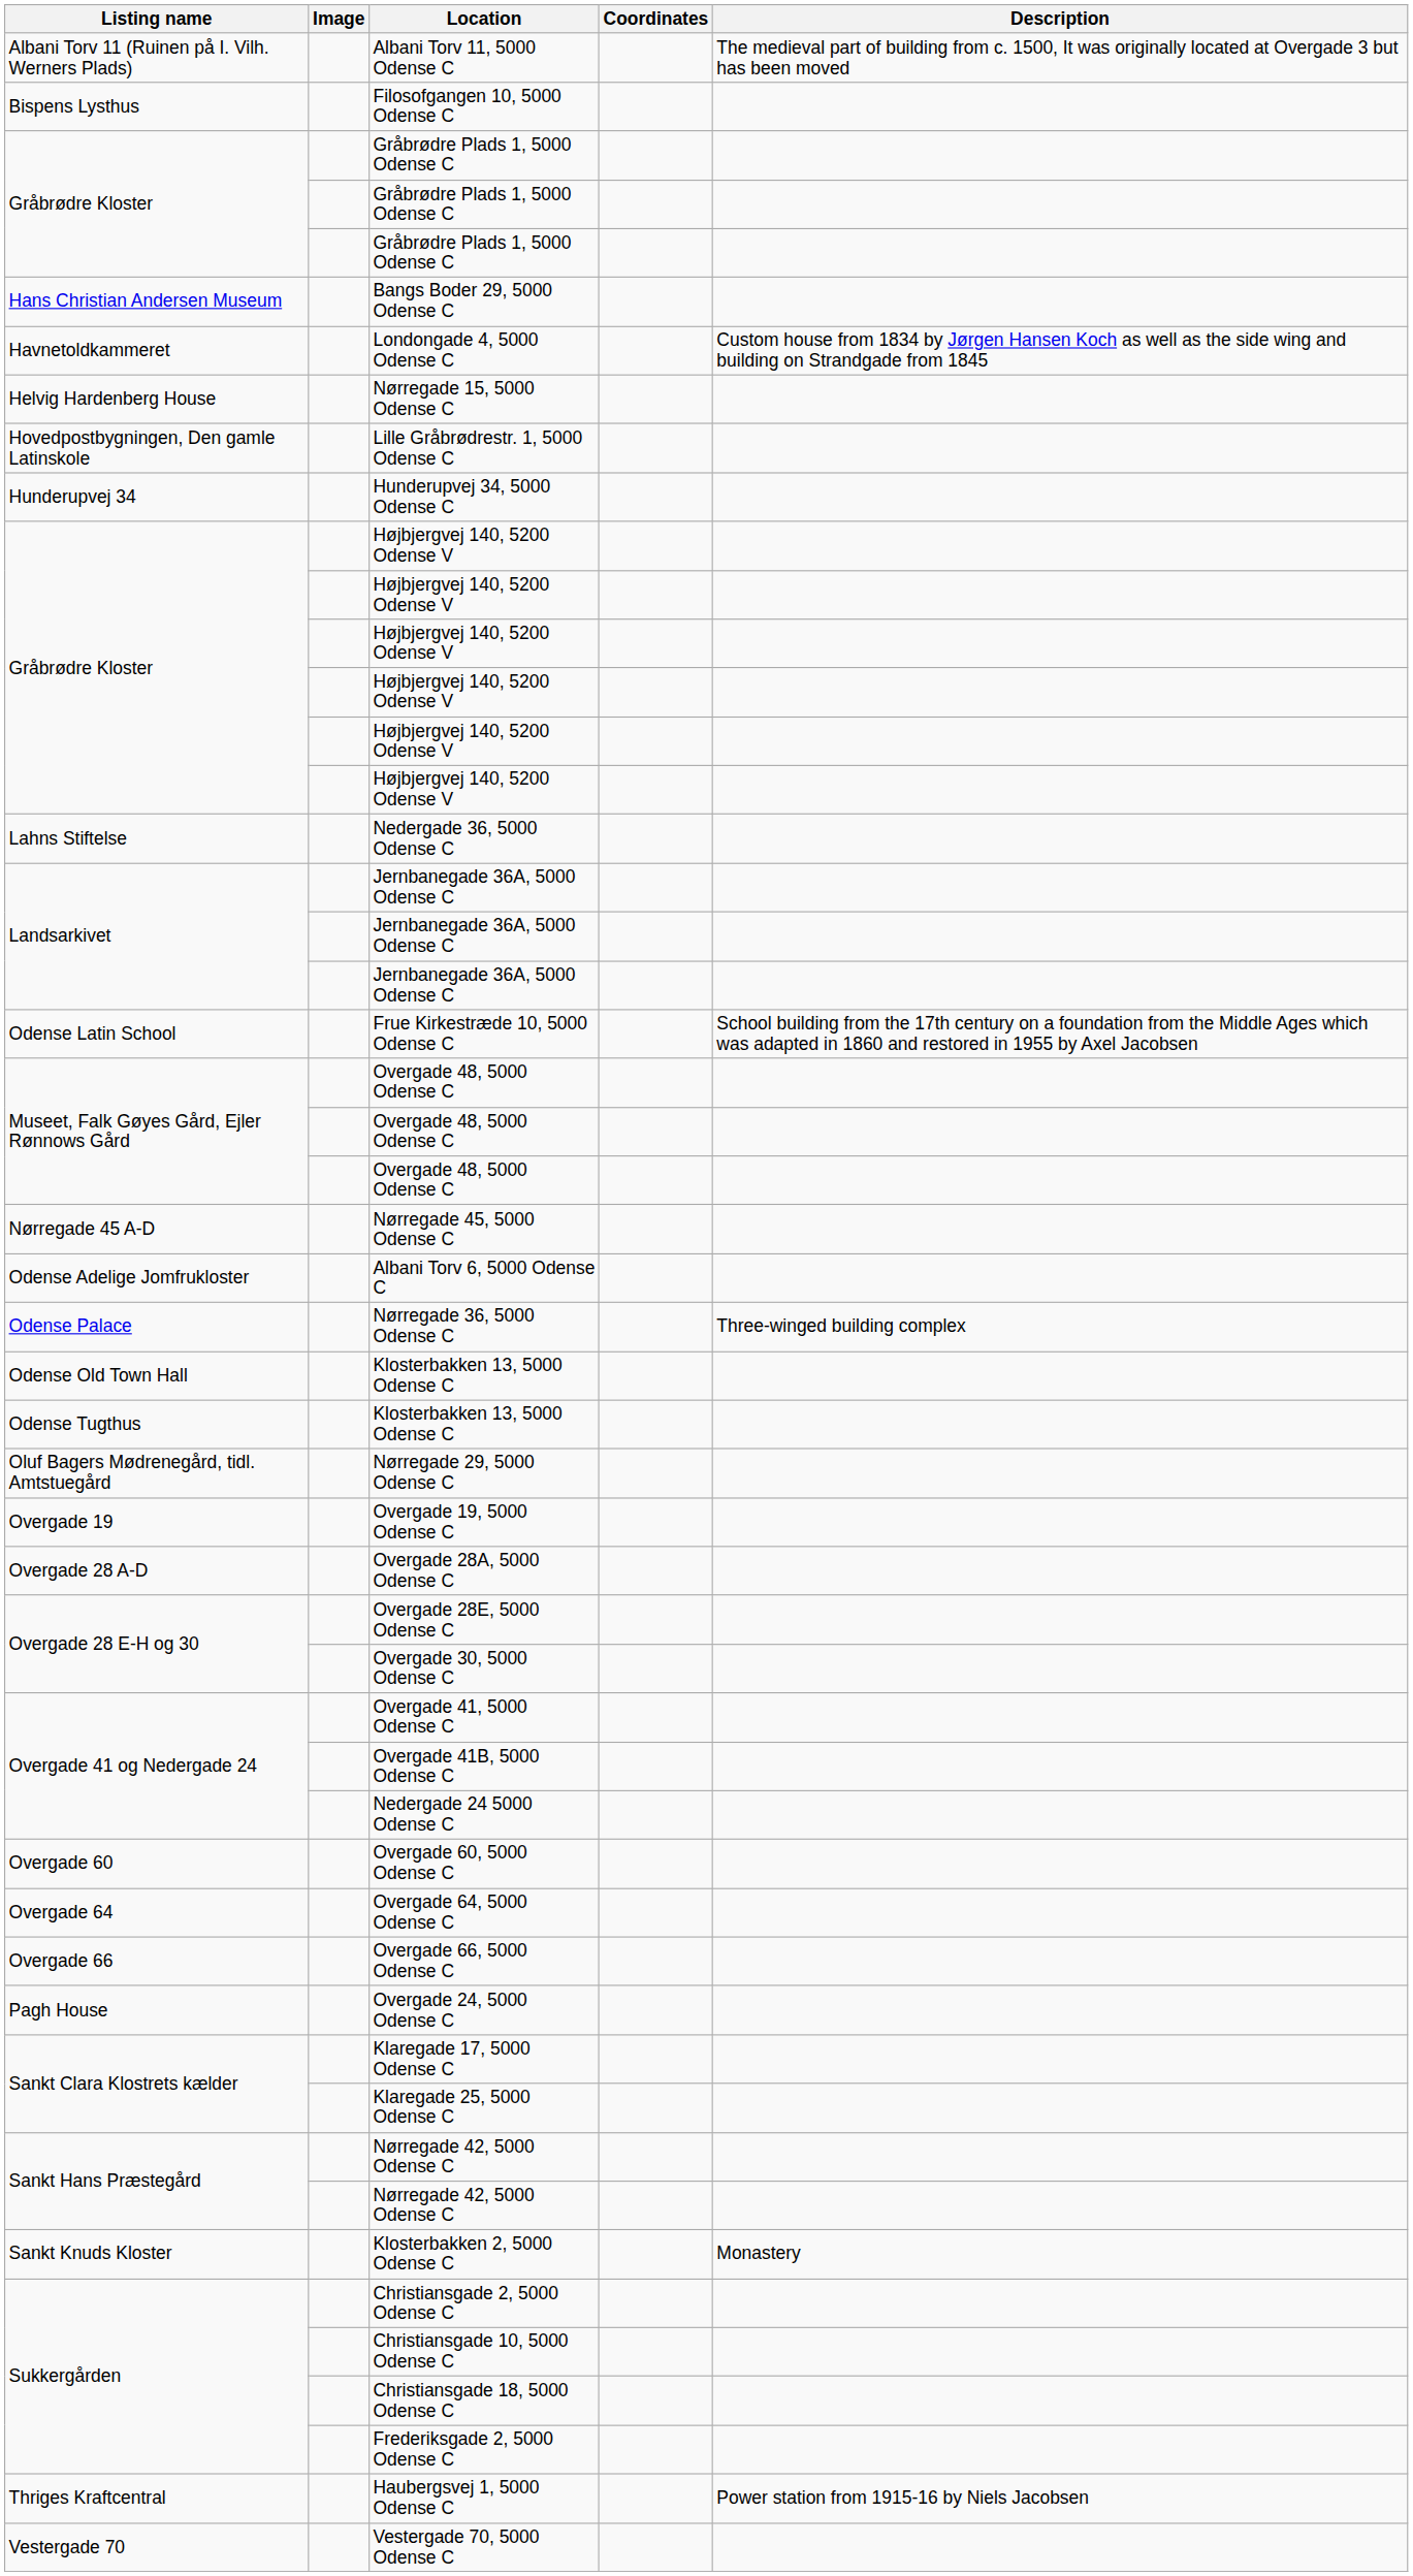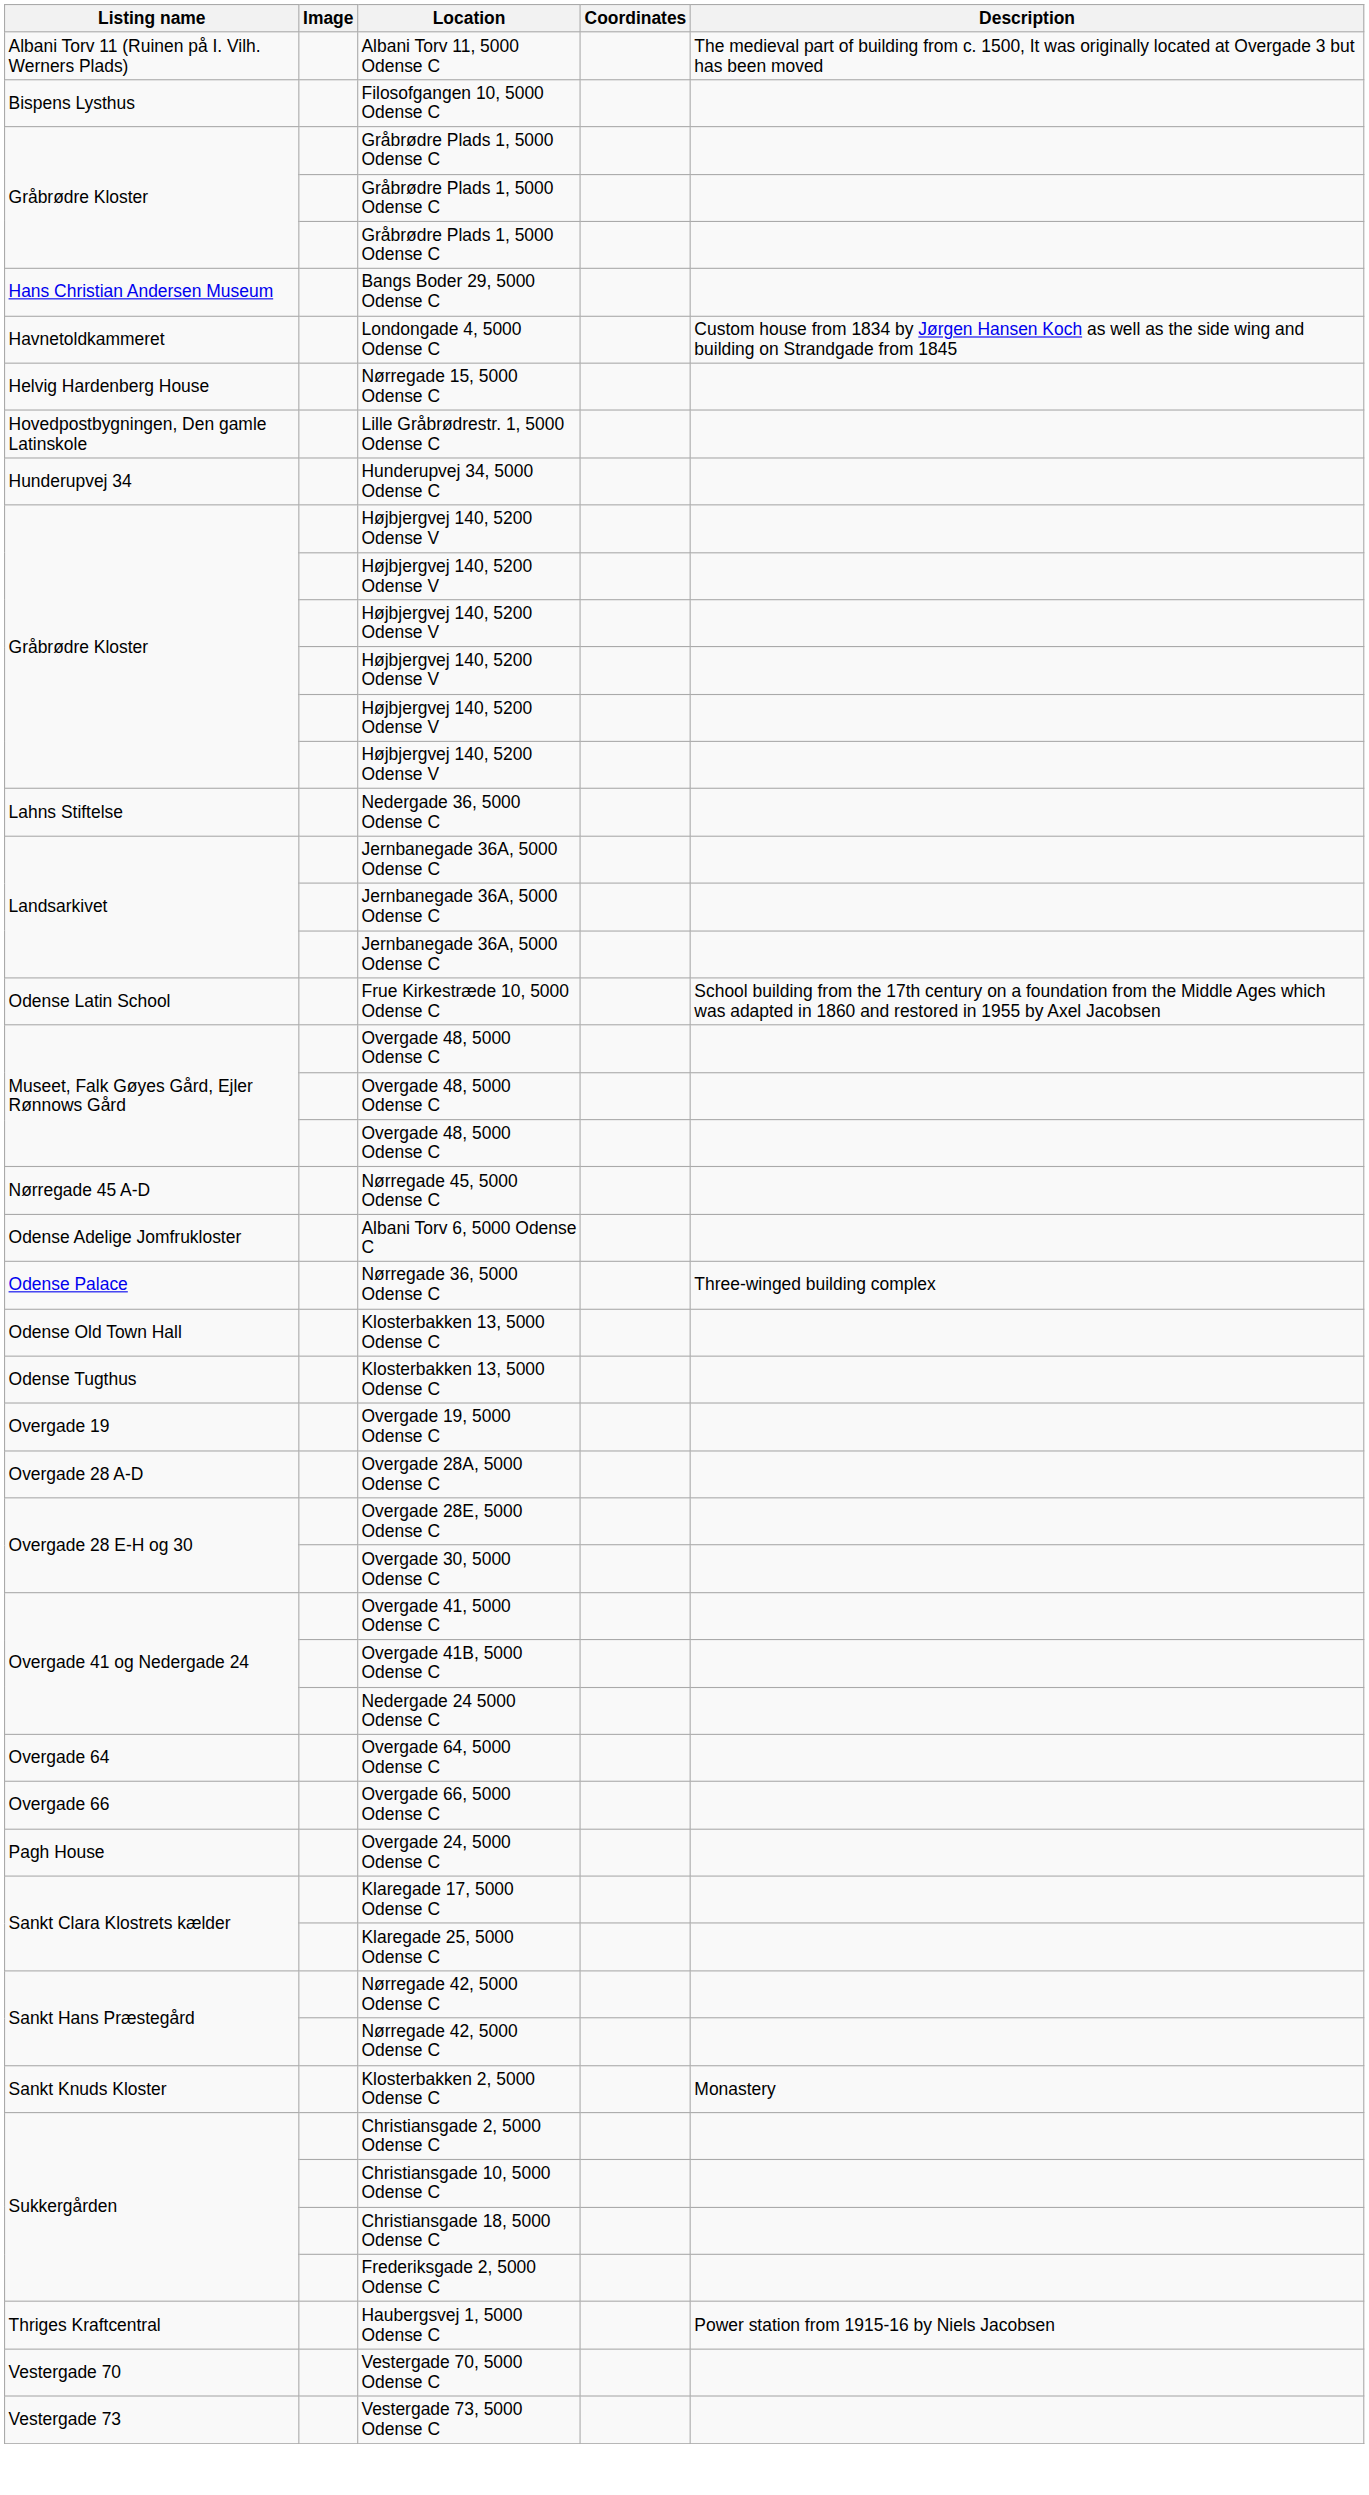- row: Oluf Bagers Mødrenegård, tidl. Amtstuegård | Nørregade 29, 5000 Odense C
- row: Overgade 60 | Overgade 60, 5000 Odense C
+ row: Vestergade 73 | Vestergade 73, 5000 Odense C
